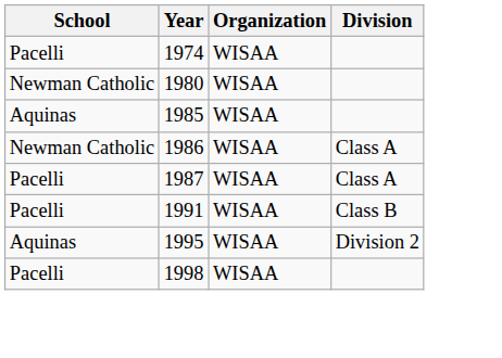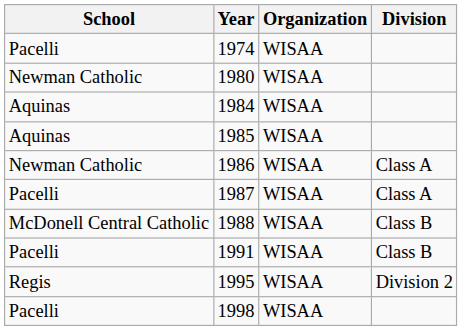+ row: Aquinas | 1984 | WISAA
+ row: McDonell Central Catholic | 1988 | WISAA | Class B
1995 | School: Aquinas -> Regis
